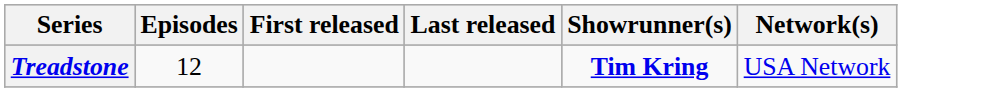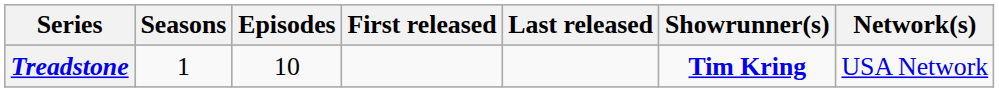+ column: Seasons | 1
Treadstone | Episodes: 12 -> 10
